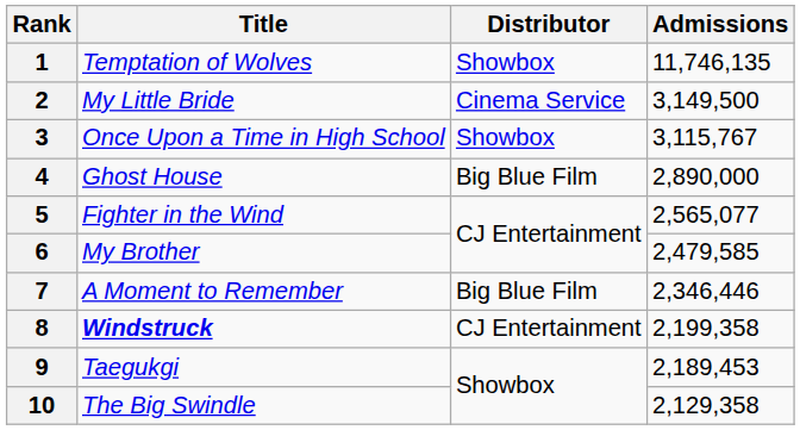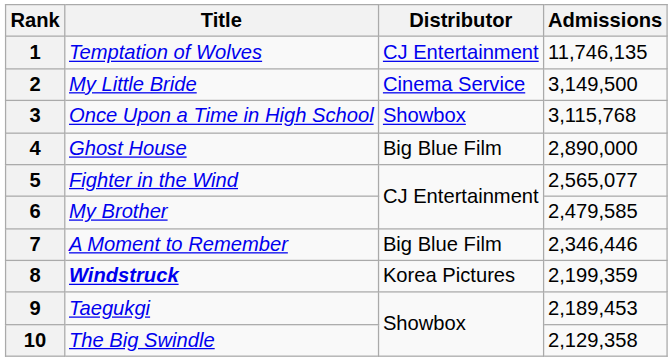1 | Distributor: Showbox -> CJ Entertainment
3 | Admissions: 3,115,767 -> 3,115,768
8 | Distributor: CJ Entertainment -> Korea Pictures
8 | Admissions: 2,199,358 -> 2,199,359
